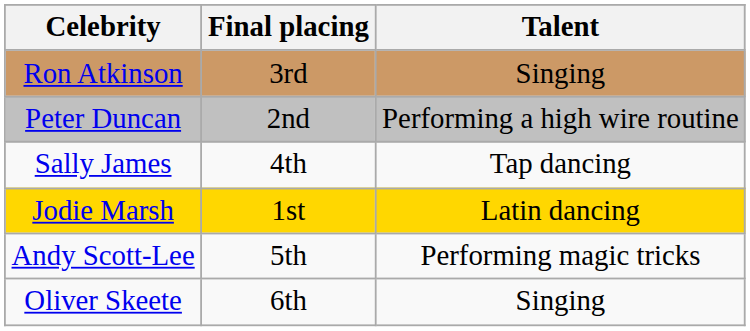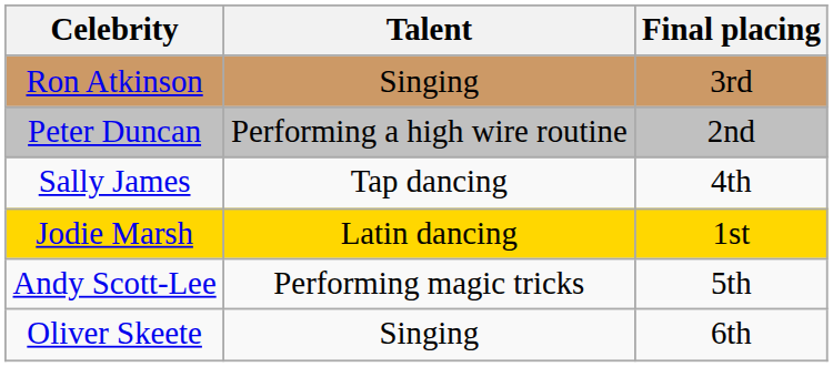columns swapped: Talent <-> Final placing
